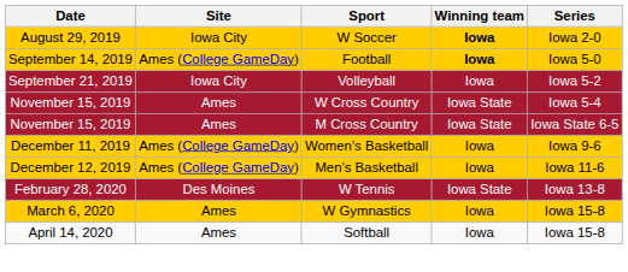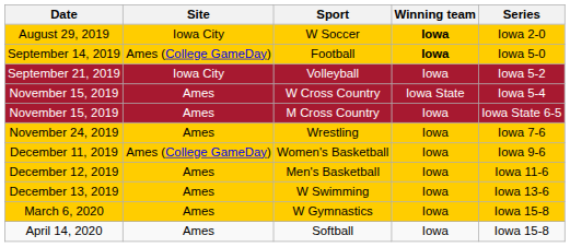M Cross Country | Winning team: Iowa State -> Iowa
+ row: November 24, 2019 | Ames | Wrestling | Iowa | Iowa 7-6
Men's Basketball | Site: Ames (College GameDay) -> Ames
+ row: December 13, 2019 | Ames | W Swimming | Iowa | Iowa 13-6
- row: February 28, 2020 | Des Moines | W Tennis | Iowa State | Iowa 13-8
